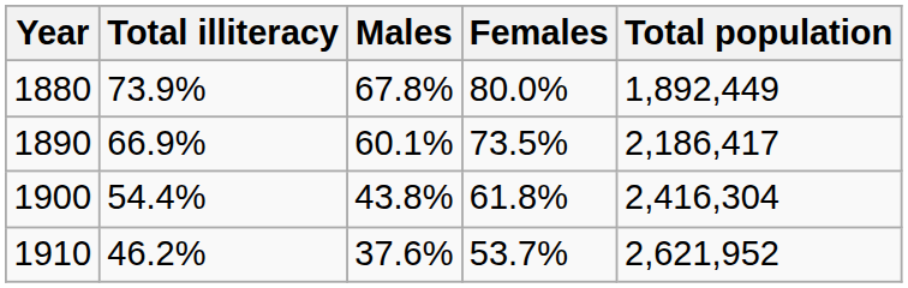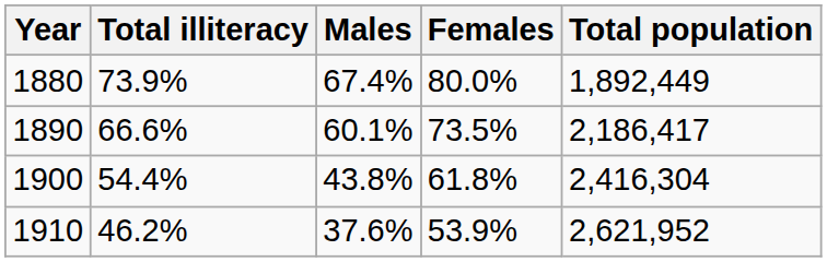1880 | Males: 67.8% -> 67.4%
1890 | Total illiteracy: 66.9% -> 66.6%
1910 | Females: 53.7% -> 53.9%
